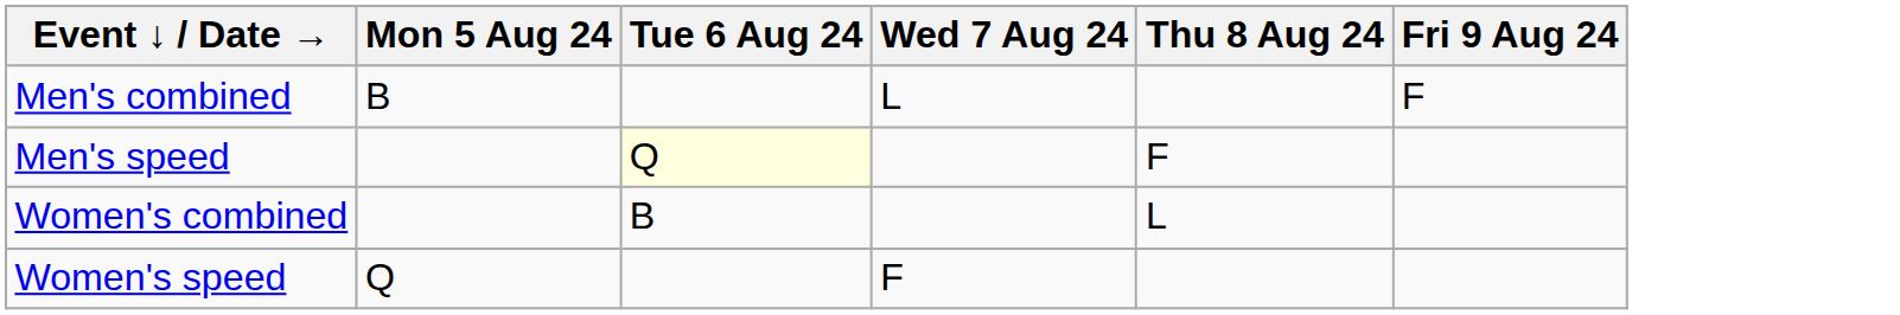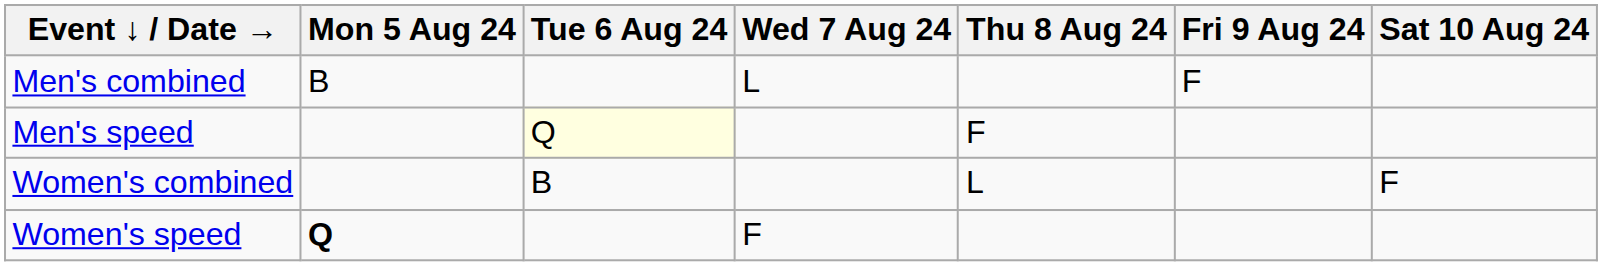+ column: Sat 10 Aug 24 | F
Women's speed | Mon 5 Aug 24: normal -> bold
